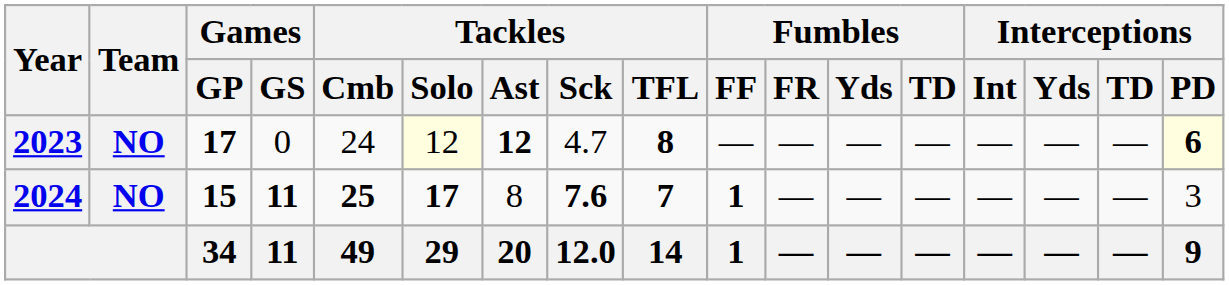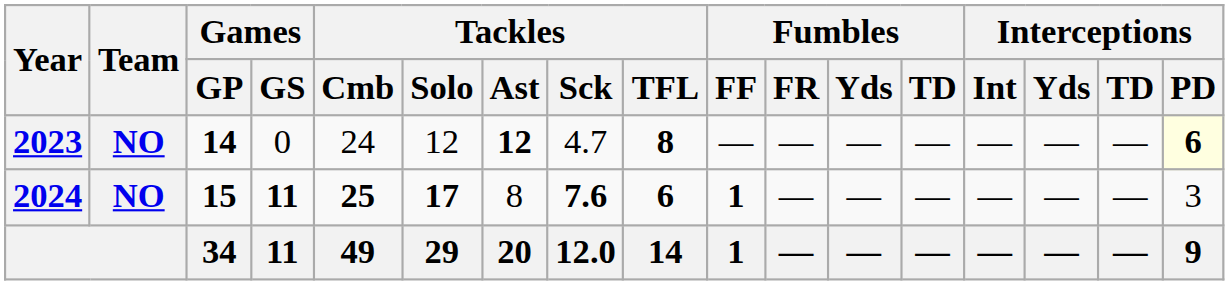2023 | Games / GP: 17 -> 14
2023 | Tackles / Solo: lightyellow background -> no background
2024 | Tackles / TFL: 7 -> 6
